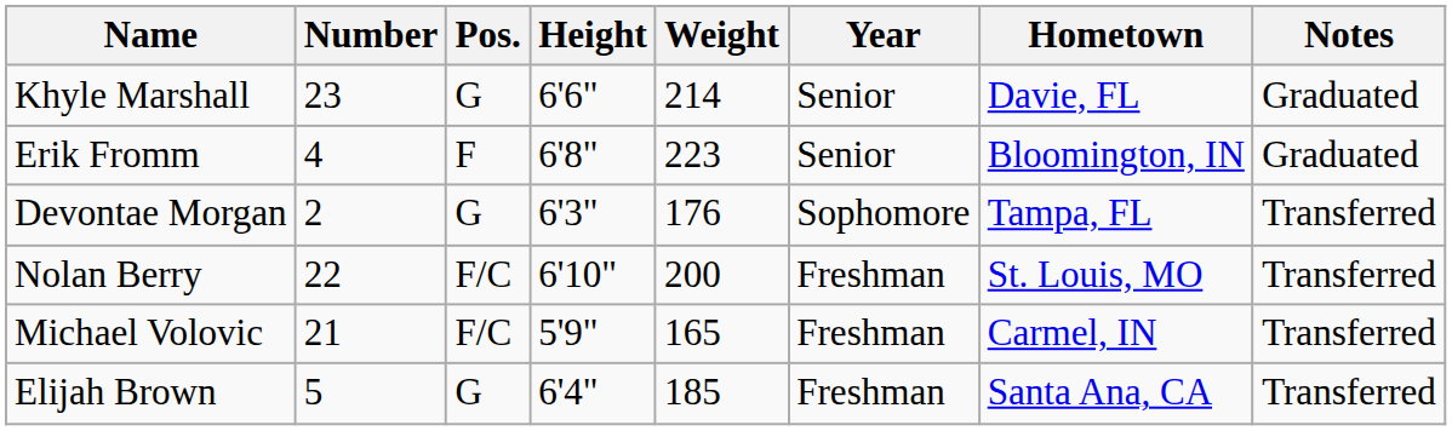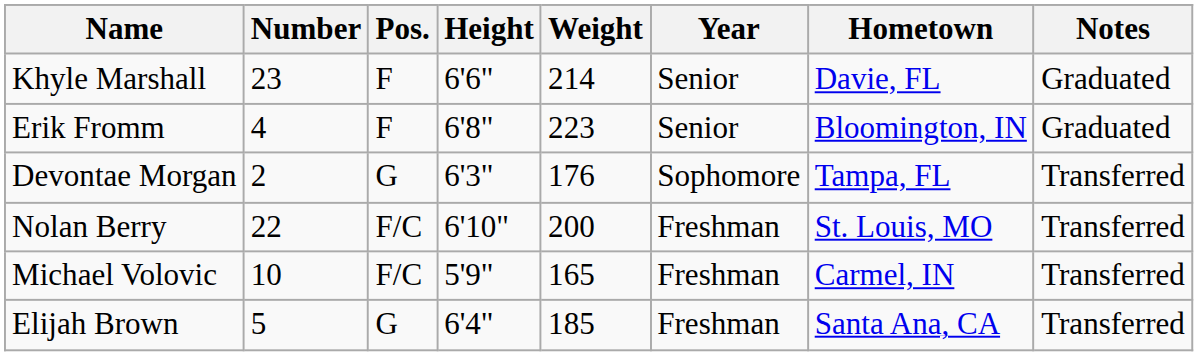Khyle Marshall | Pos.: G -> F
Michael Volovic | Number: 21 -> 10
